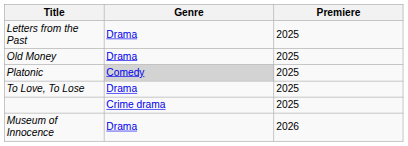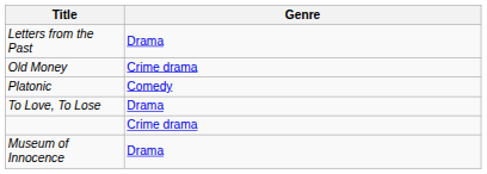- column: Premiere | 2025 | 2025 | 2025 | 2025 | 2025 | 2026
Old Money | Genre: Drama -> Crime drama
Platonic | Genre: lightgrey background -> no background
